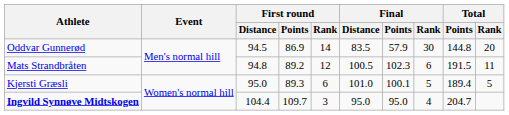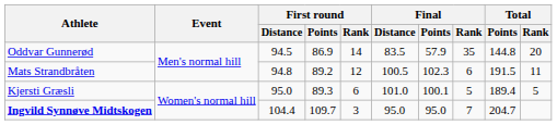Oddvar Gunnerød | Final / Rank: 30 -> 35
Ingvild Synnøve Midtskogen | Final / Rank: 4 -> 7
